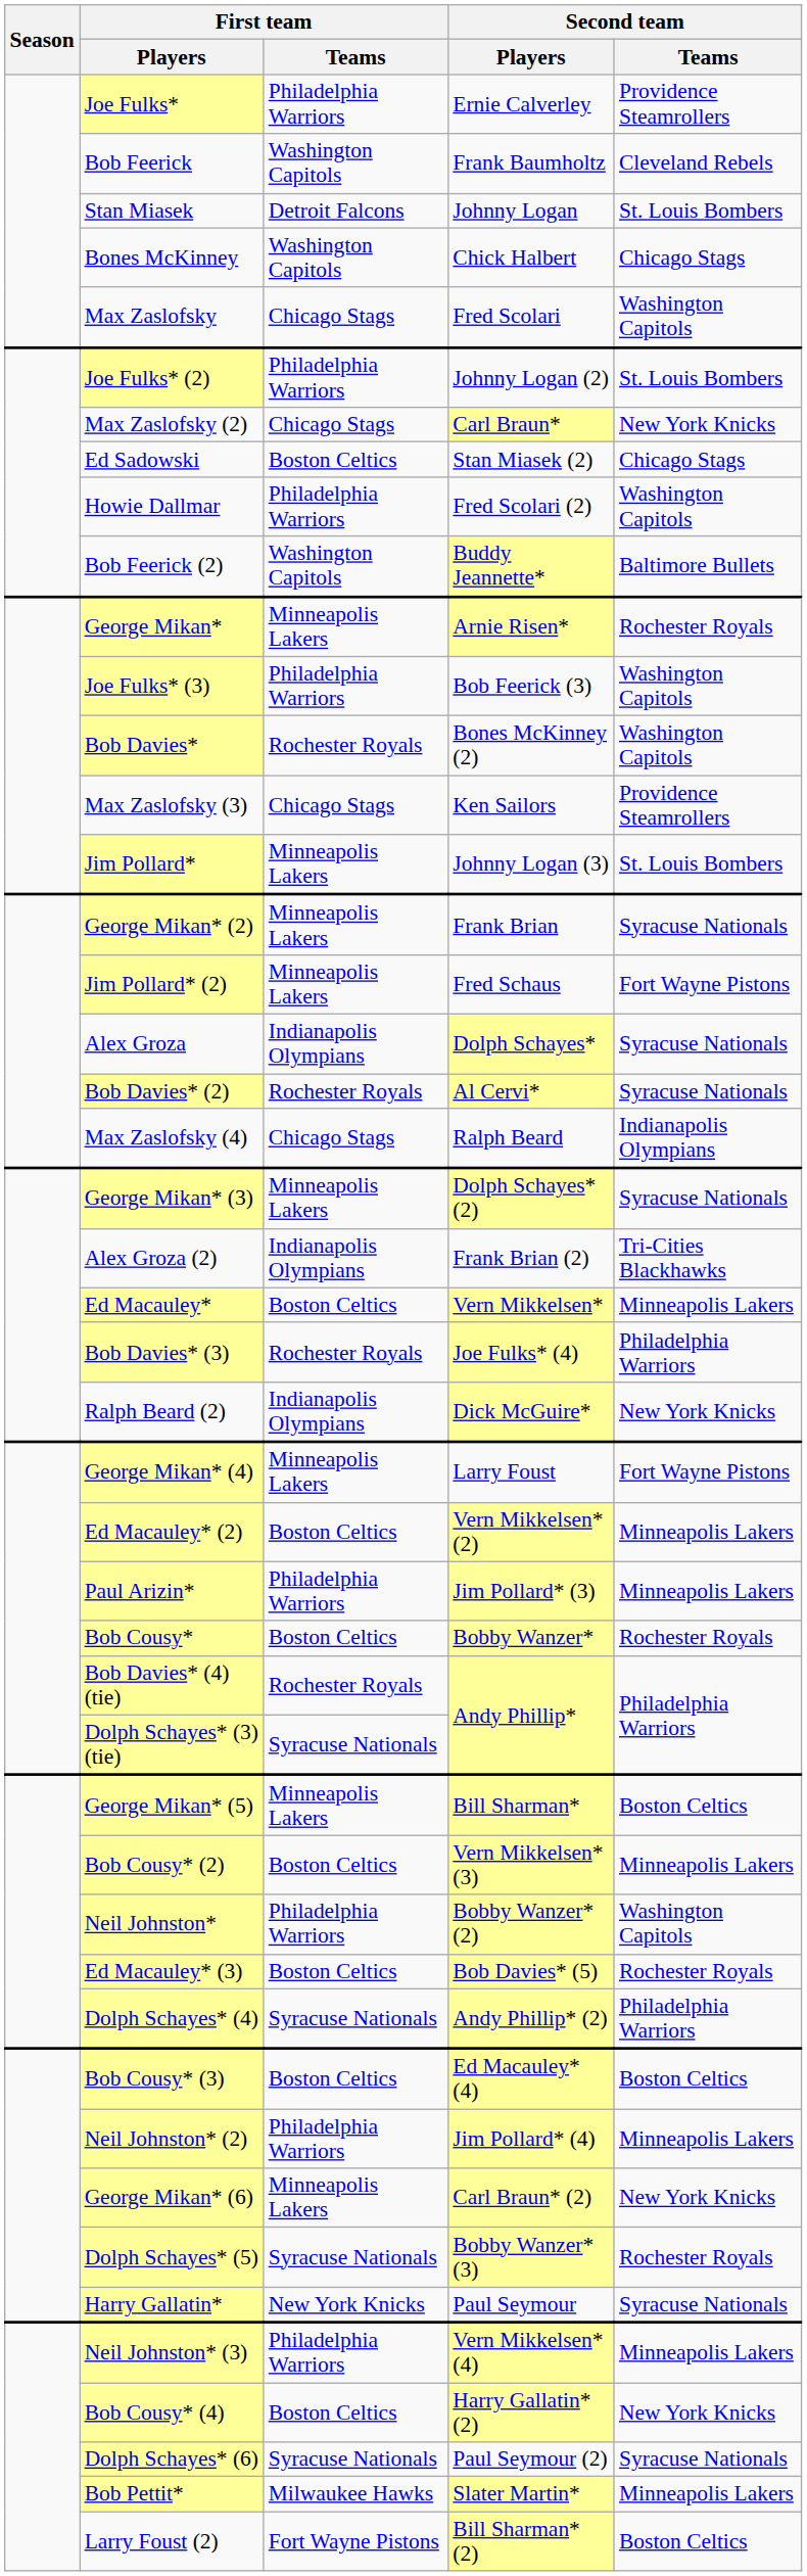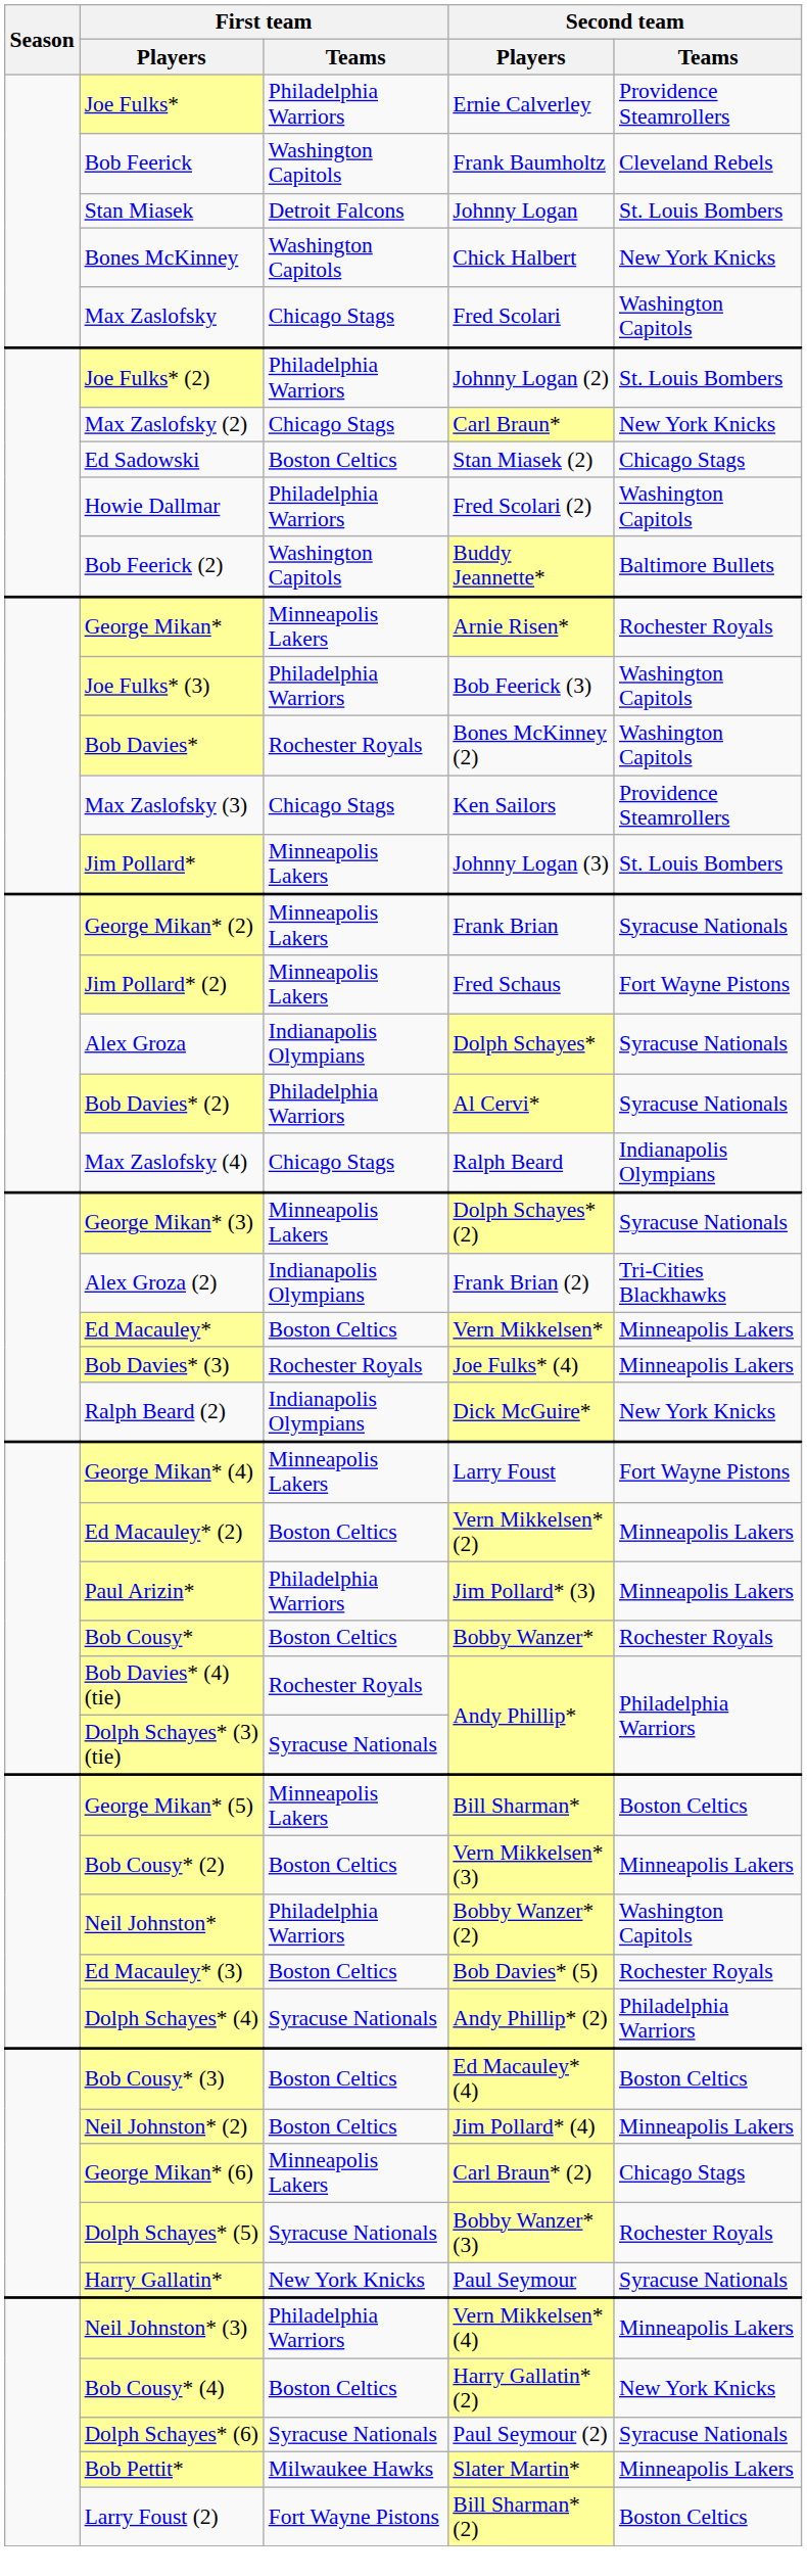Bones McKinney | Second team / Teams: Chicago Stags -> New York Knicks
Bob Davies* (2) | First team / Teams: Rochester Royals -> Philadelphia Warriors
Bob Davies* (3) | Second team / Teams: Philadelphia Warriors -> Minneapolis Lakers
Neil Johnston* (2) | First team / Teams: Philadelphia Warriors -> Boston Celtics
George Mikan* (6) | Second team / Teams: New York Knicks -> Chicago Stags
